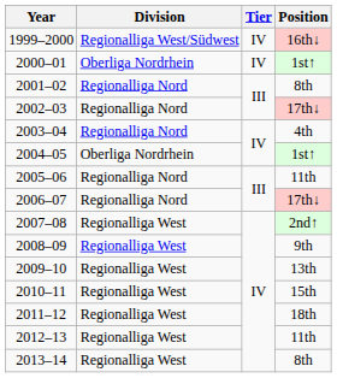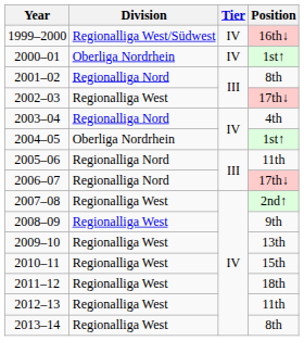2002–03 | Division: Regionalliga Nord -> Regionalliga West
